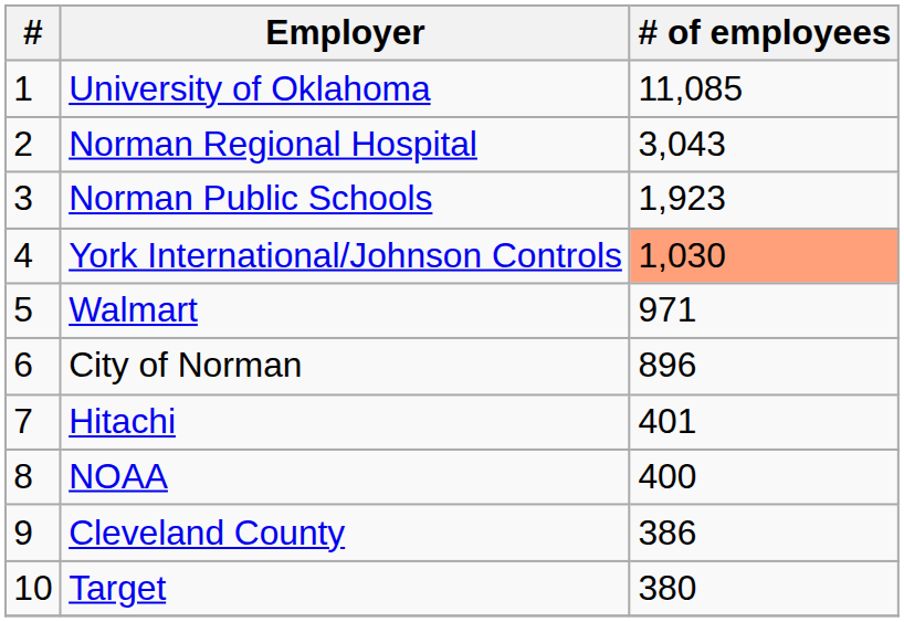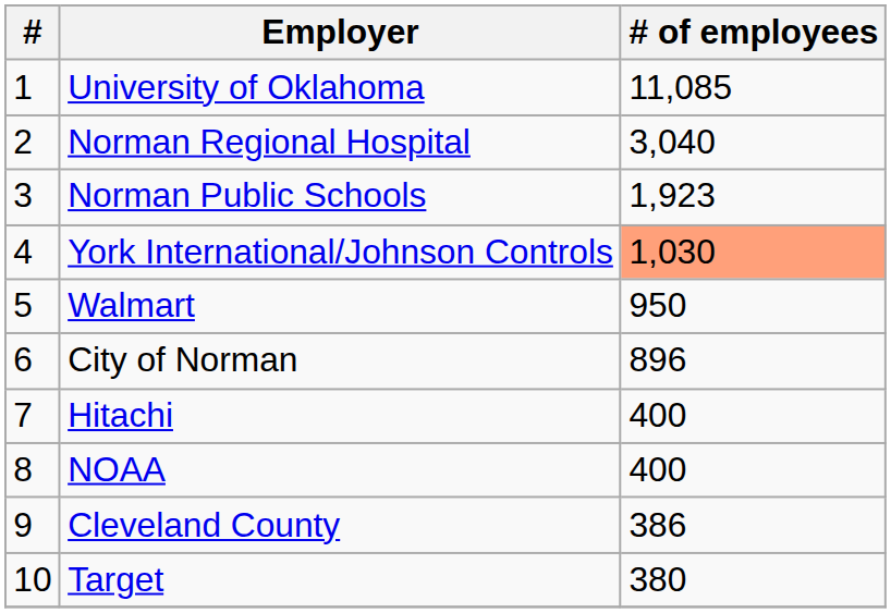Norman Regional Hospital | # of employees: 3,043 -> 3,040
Walmart | # of employees: 971 -> 950
Hitachi | # of employees: 401 -> 400
